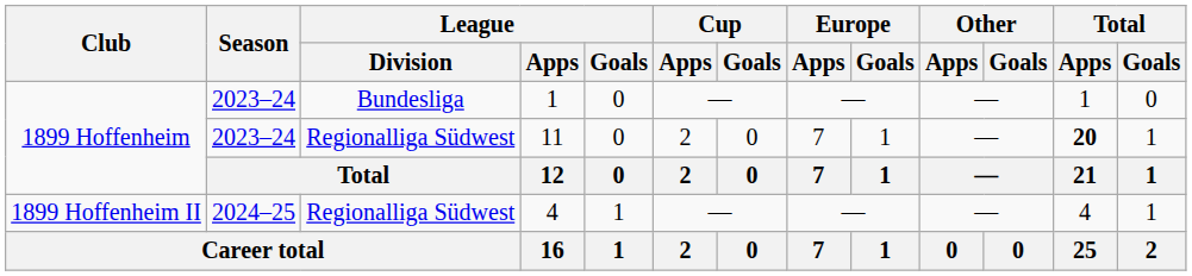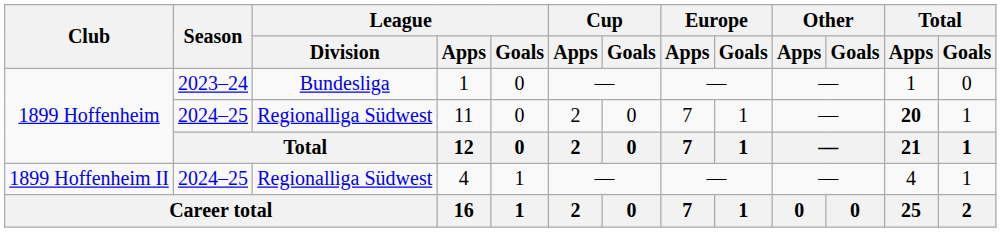11 | Season: 2023–24 -> 2024–25
